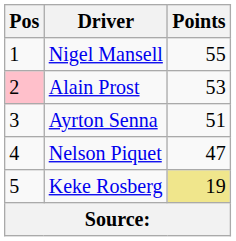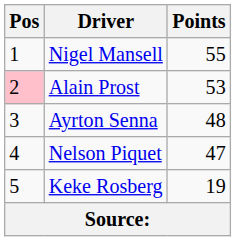Ayrton Senna | Points: 51 -> 48
Keke Rosberg | Points: khaki background -> no background
